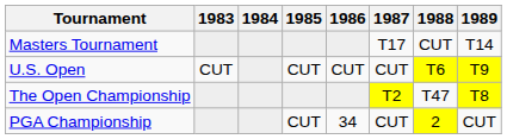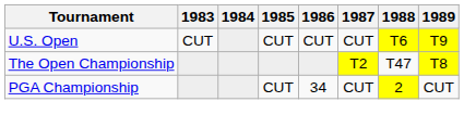- row: Masters Tournament | T17 | CUT | T14
